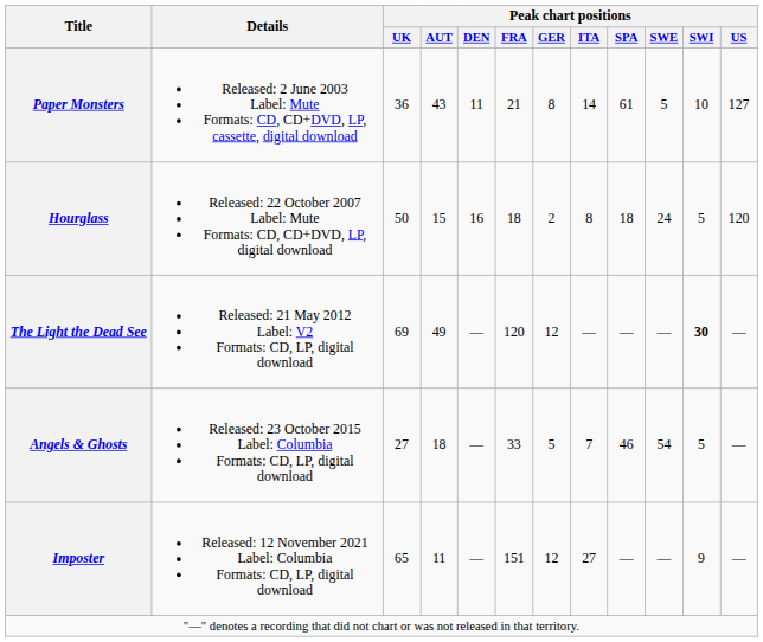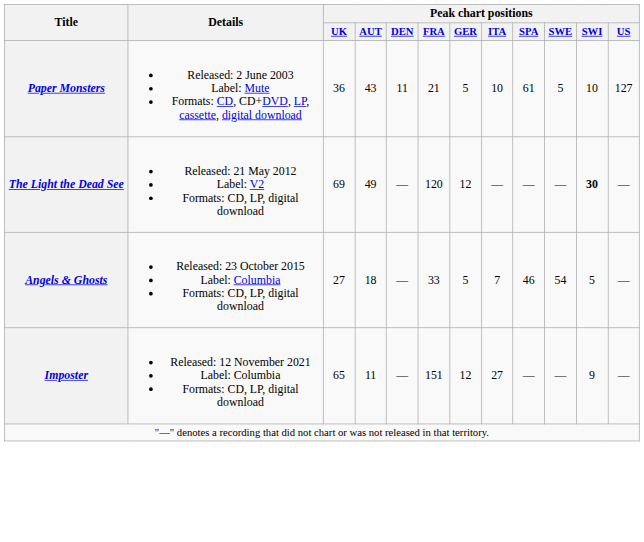Paper Monsters | Peak chart positions / GER: 8 -> 5
Paper Monsters | Peak chart positions / ITA: 14 -> 10
- row: Hourglass | Released: 22 October 2007 Label: Mute Formats: CD, CD+DVD, LP, digital download | 50 | 15 | 16 | 18 | 2 | 8 | 18 | 24 | 5 | 120
